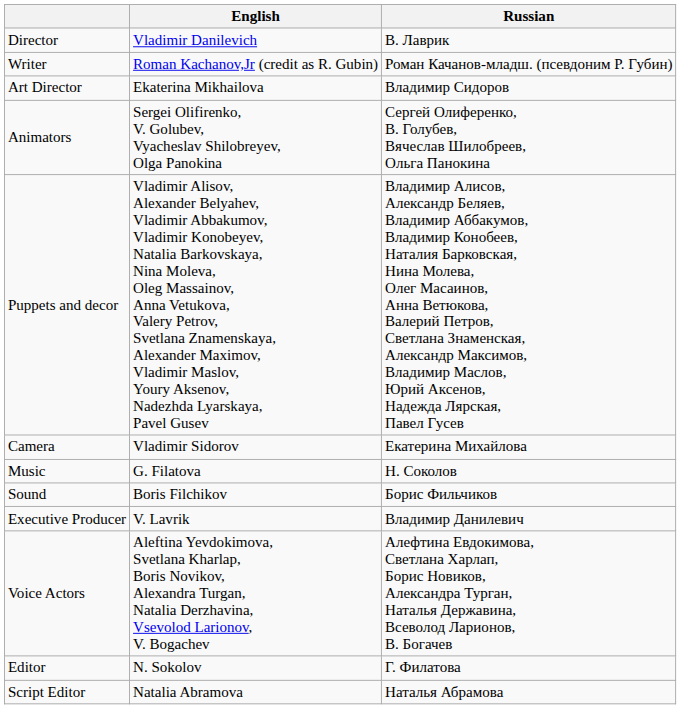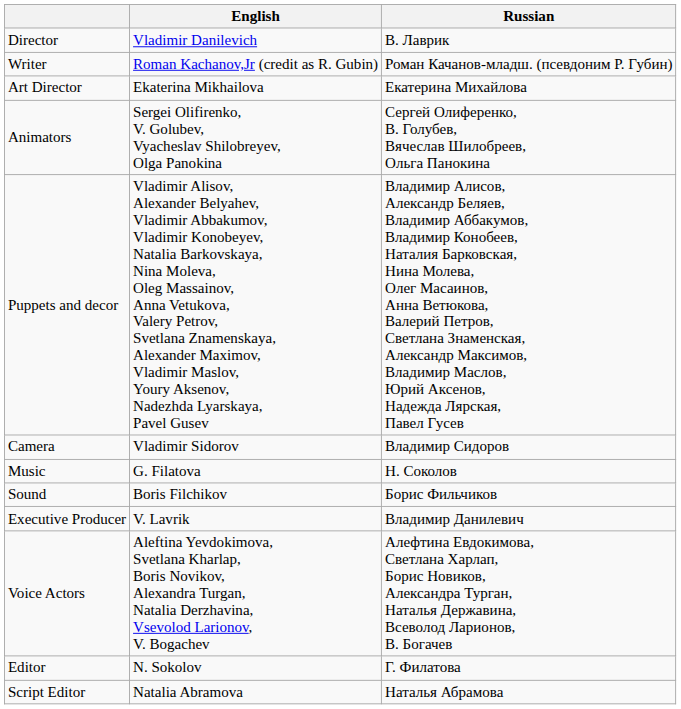Art Director | Russian: Владимир Сидоров -> Екатерина Михайлова
Camera | Russian: Екатерина Михайлова -> Владимир Сидоров
